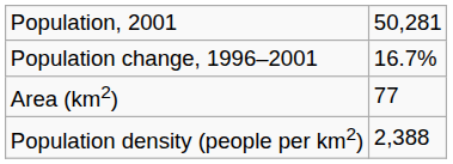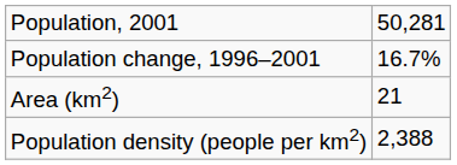Area (km2) | column 2: 77 -> 21
